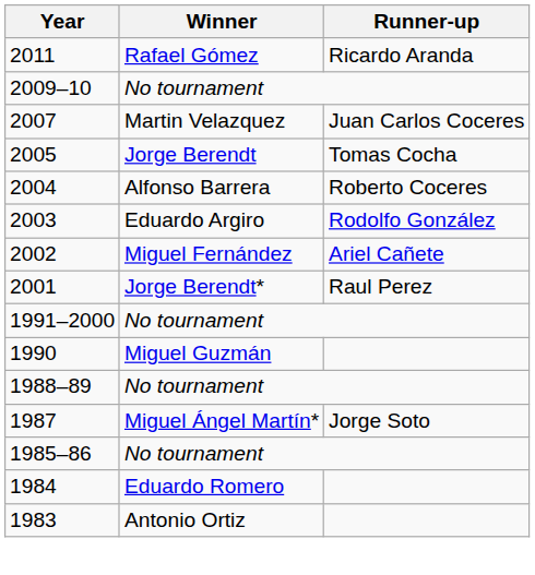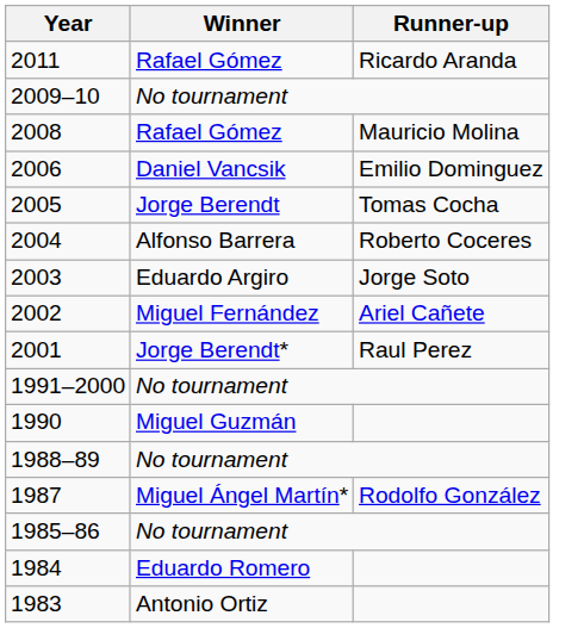+ row: 2008 | Rafael Gómez | Mauricio Molina
- row: 2007 | Martin Velazquez | Juan Carlos Coceres
+ row: 2006 | Daniel Vancsik | Emilio Dominguez
2003 | Runner-up: Rodolfo González -> Jorge Soto
1987 | Runner-up: Jorge Soto -> Rodolfo González
